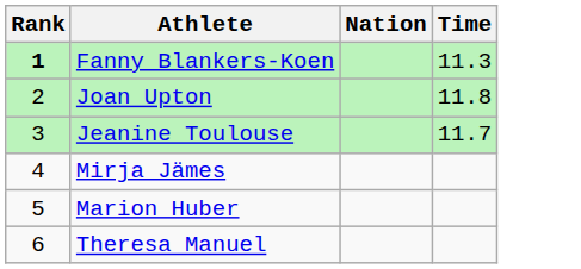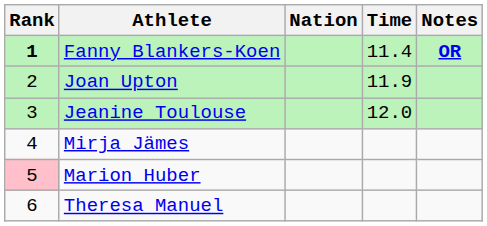+ column: Notes | OR
Fanny Blankers-Koen | Time: 11.3 -> 11.4
Joan Upton | Time: 11.8 -> 11.9
Jeanine Toulouse | Time: 11.7 -> 12.0
Marion Huber | Rank: no background -> pink background
